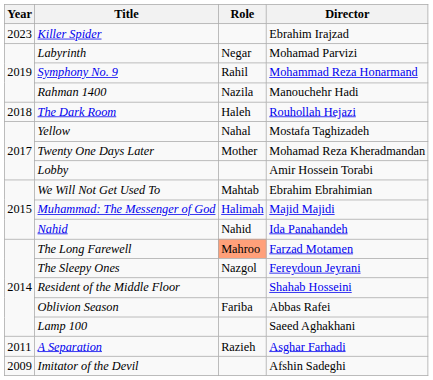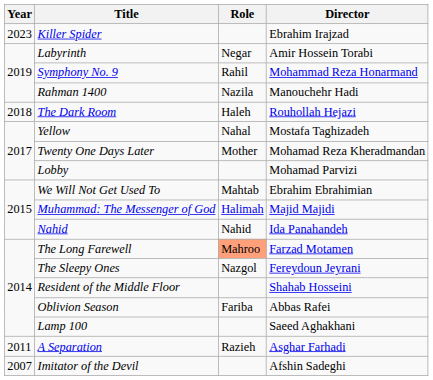Labyrinth | Director: Mohamad Parvizi -> Amir Hossein Torabi
Lobby | Director: Amir Hossein Torabi -> Mohamad Parvizi
Imitator of the Devil | Year: 2009 -> 2007
